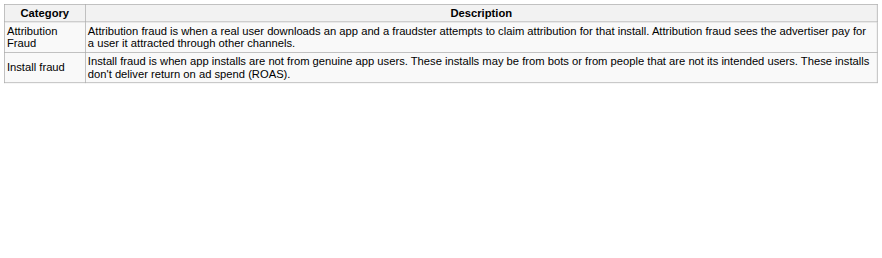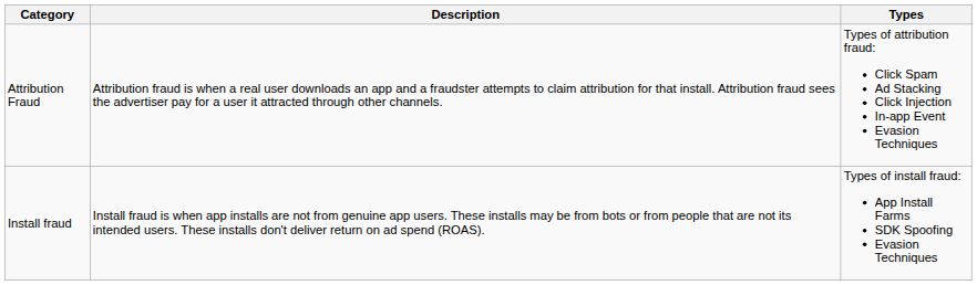+ column: Types | Types of attribution fraud: Click Spam Ad Stacking Click Injection In-app Event Evasion Techniques | Types of install fraud: App Install Farms SDK Spoofing Evasion Techniques
